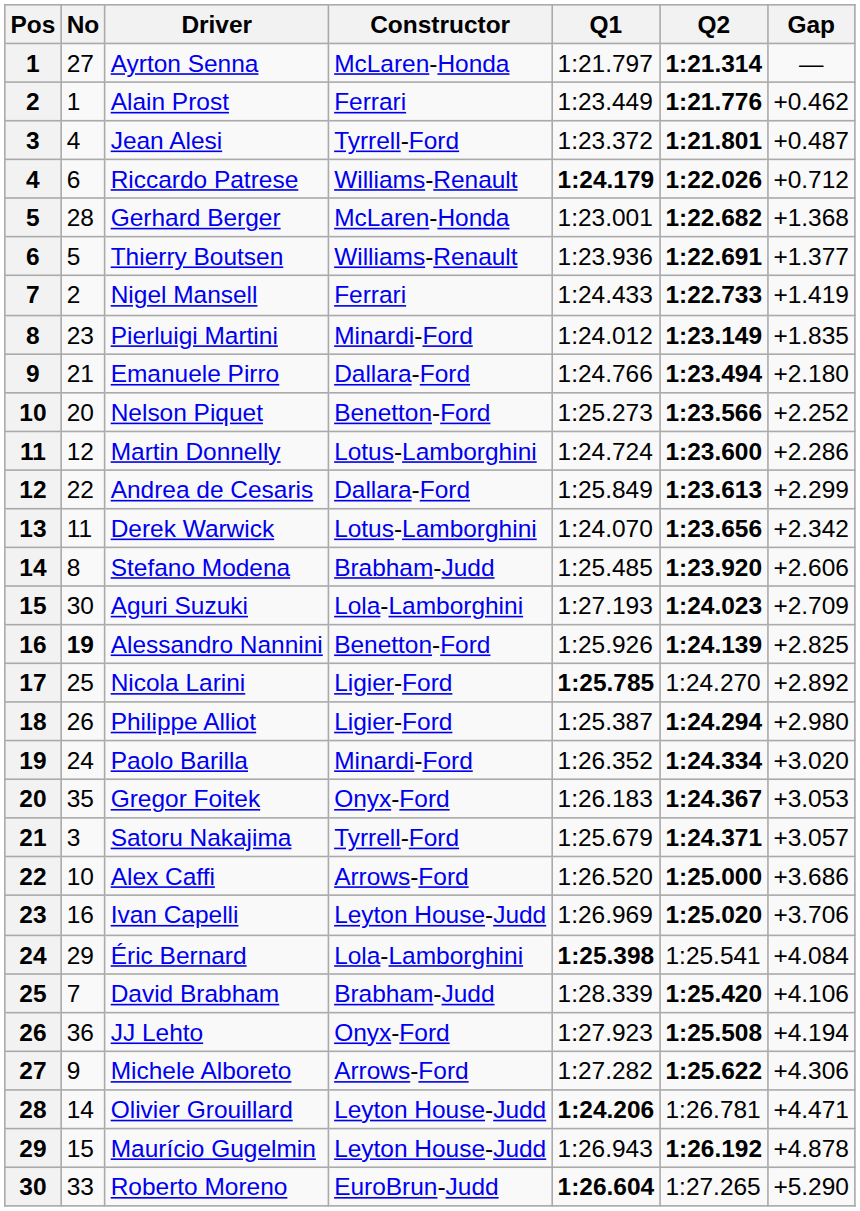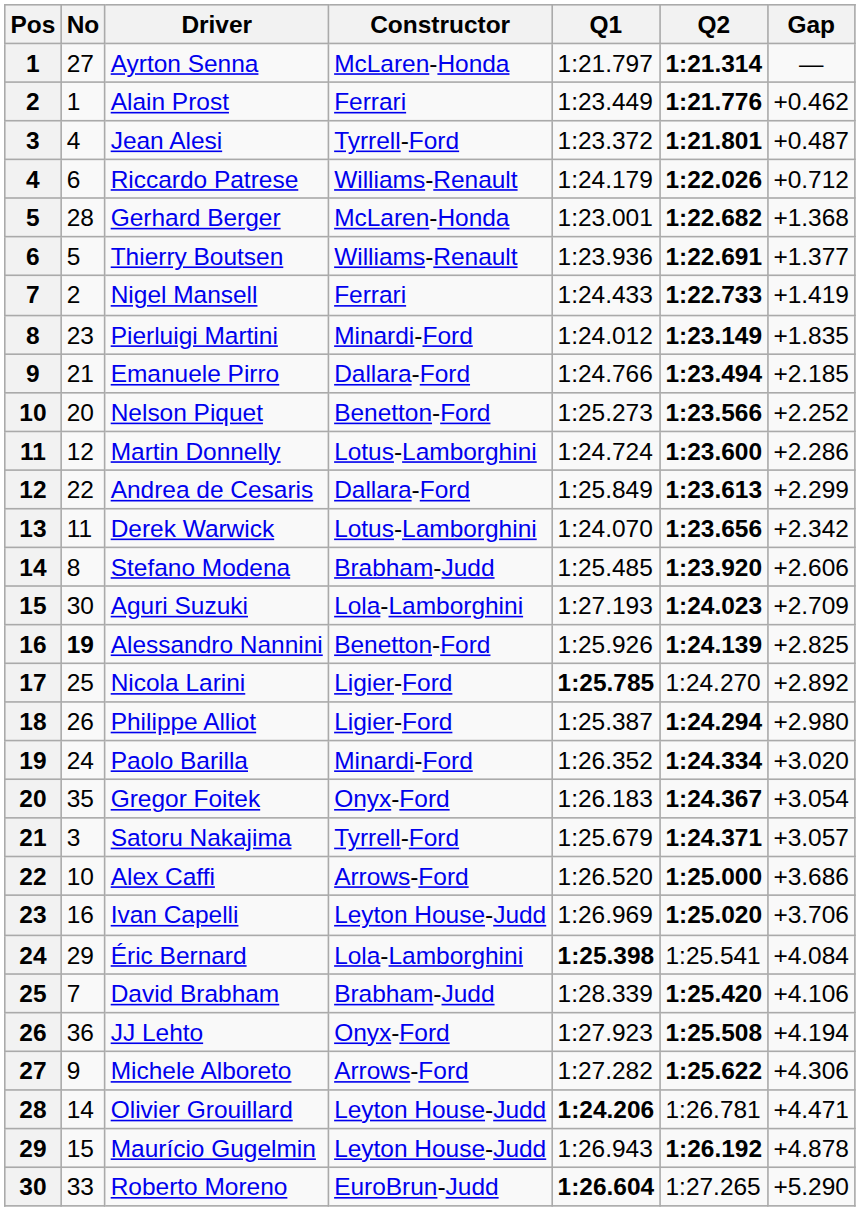Riccardo Patrese | Q1: bold -> normal
Emanuele Pirro | Gap: +2.180 -> +2.185
Gregor Foitek | Gap: +3.053 -> +3.054
